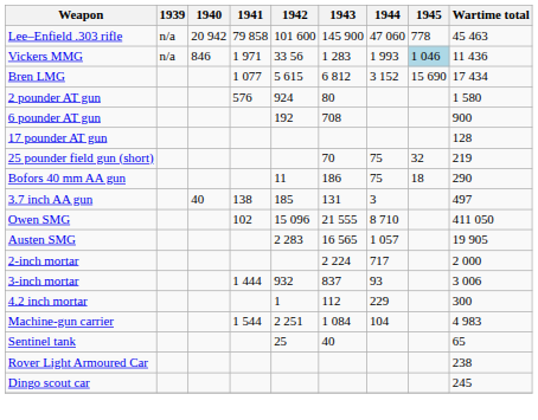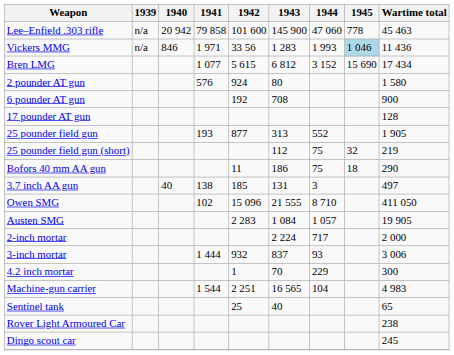+ row: 25 pounder field gun | 193 | 877 | 313 | 552 | 1 905
25 pounder field gun (short) | 1943: 70 -> 112
Austen SMG | 1943: 16 565 -> 1 084
4.2 inch mortar | 1943: 112 -> 70
Machine-gun carrier | 1943: 1 084 -> 16 565
